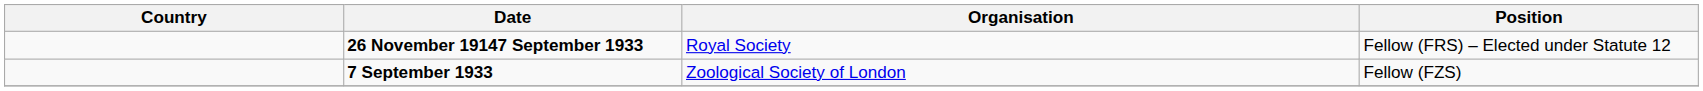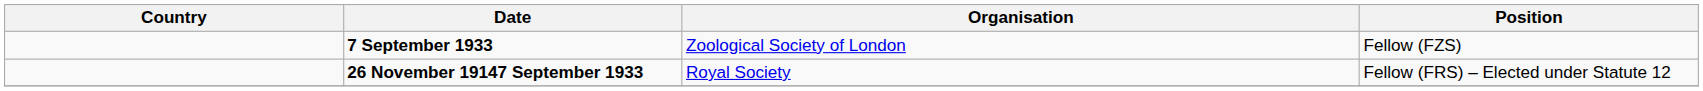rows swapped: 26 November 19147 September 1933 <-> 7 September 1933
